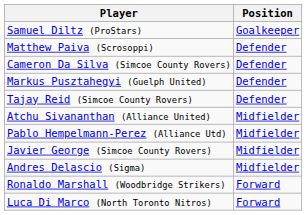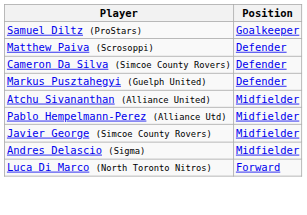- row: Tajay Reid (Simcoe County Rovers) | Defender
- row: Ronaldo Marshall (Woodbridge Strikers) | Forward
